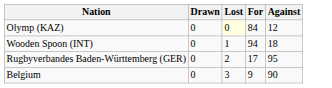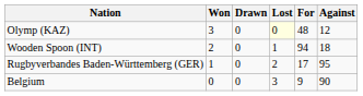+ column: Won | 3 | 2 | 1 | 0
Olymp (KAZ) | For: 84 -> 48
